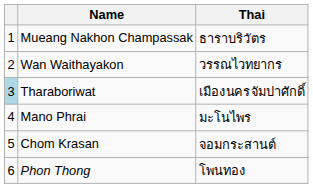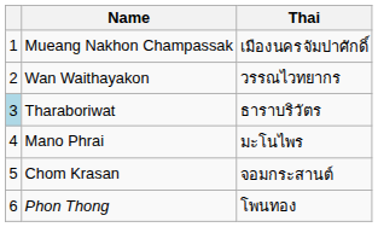Mueang Nakhon Champassak | Thai: ธาราบริวัตร -> เมืองนครจัมปาศักดิ์
Tharaboriwat | Thai: เมืองนครจัมปาศักดิ์ -> ธาราบริวัตร
